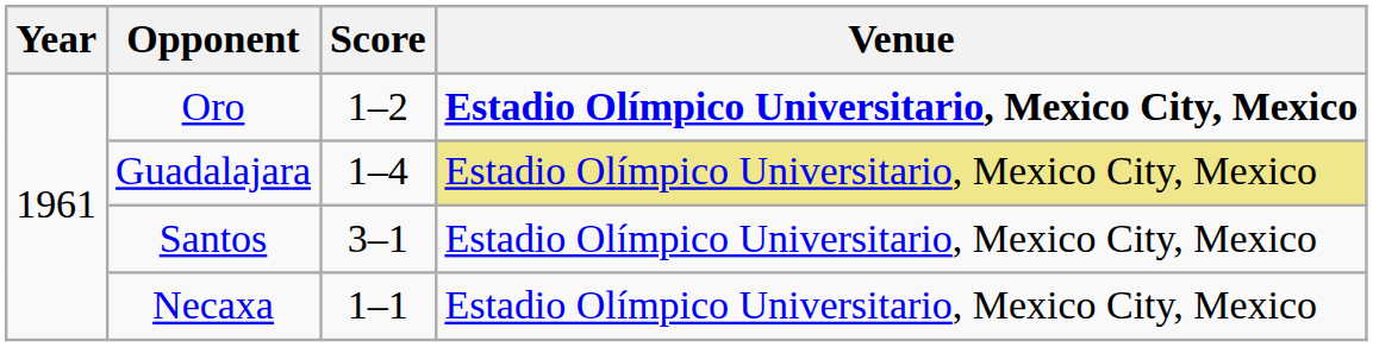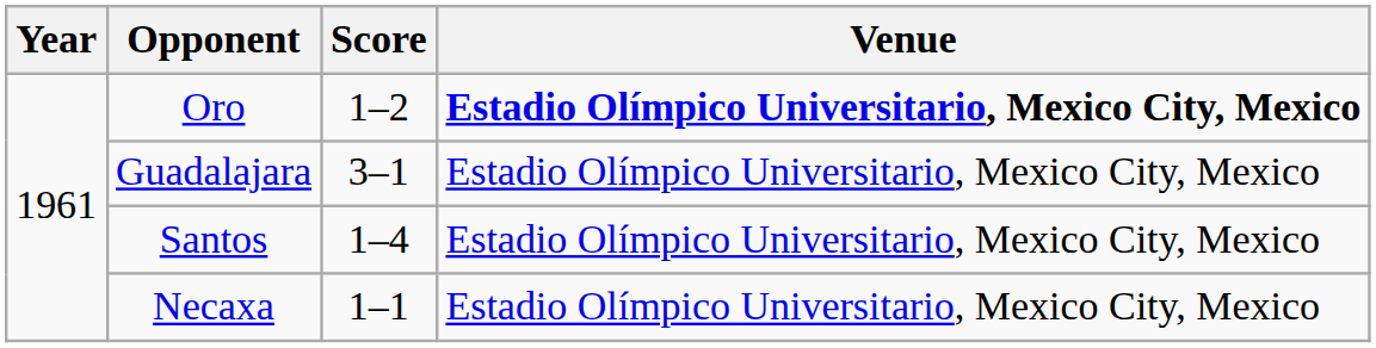Guadalajara | Score: 1–4 -> 3–1
Guadalajara | Venue: khaki background -> no background
Santos | Score: 3–1 -> 1–4
